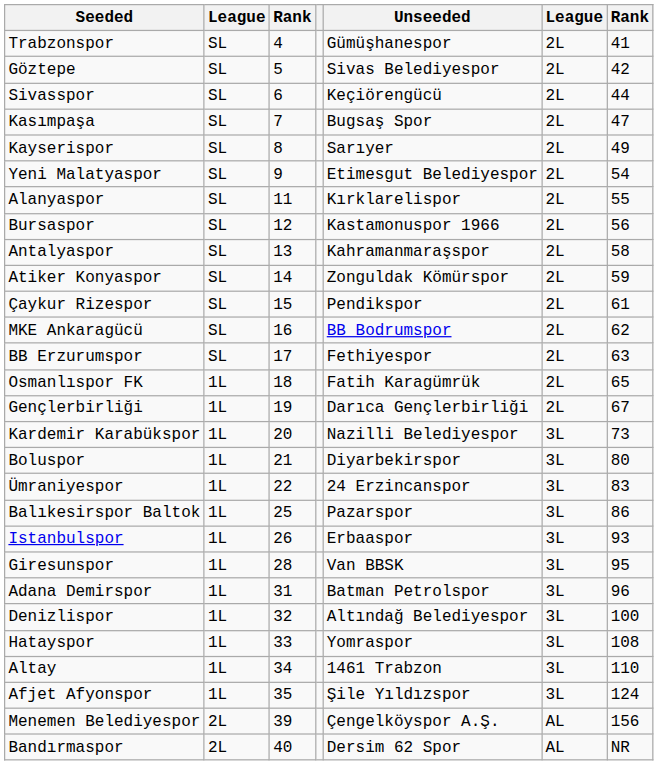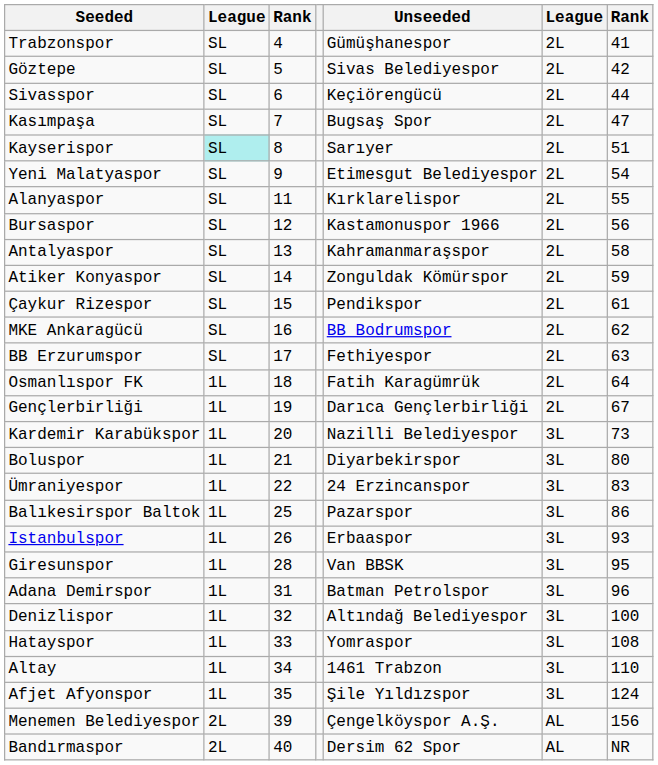Kayserispor | column 2: no background -> paleturquoise background
Kayserispor | column 7: 49 -> 51
Osmanlıspor FK | column 7: 65 -> 64
